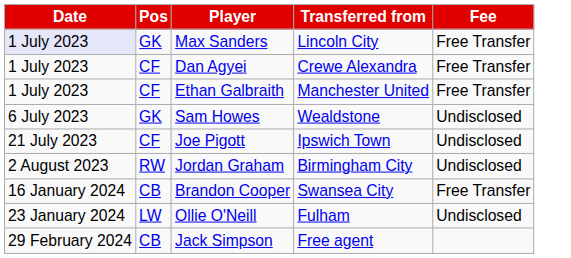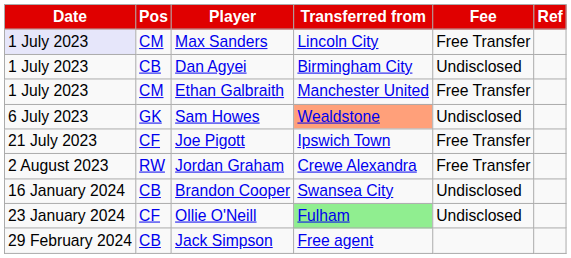+ column: Ref
Max Sanders | Pos: GK -> CM
Dan Agyei | Pos: CF -> CB
Dan Agyei | Transferred from: Crewe Alexandra -> Birmingham City
Dan Agyei | Fee: Free Transfer -> Undisclosed
Ethan Galbraith | Pos: CF -> CM
Sam Howes | Transferred from: no background -> lightsalmon background
Joe Pigott | Fee: Undisclosed -> Free Transfer
Jordan Graham | Transferred from: Birmingham City -> Crewe Alexandra
Jordan Graham | Fee: Undisclosed -> Free Transfer
Brandon Cooper | Fee: Free Transfer -> Undisclosed
Ollie O'Neill | Pos: LW -> CF
Ollie O'Neill | Transferred from: no background -> lightgreen background
